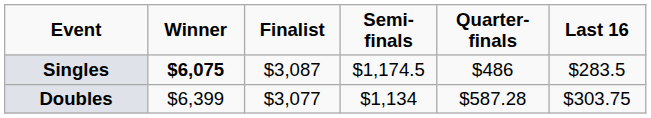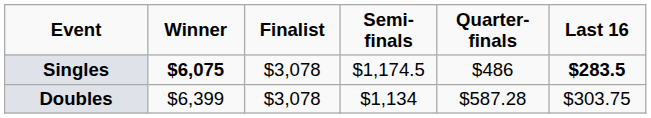Singles | Finalist: $3,087 -> $3,078
Singles | Last 16: normal -> bold
Doubles | Finalist: $3,077 -> $3,078
